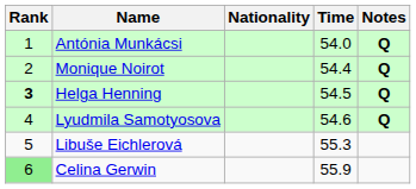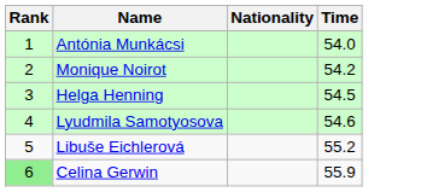- column: Notes | Q | Q | Q | Q
Monique Noirot | Time: 54.4 -> 54.2
Helga Henning | Rank: bold -> normal
Libuše Eichlerová | Time: 55.3 -> 55.2
